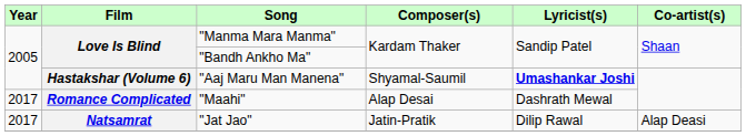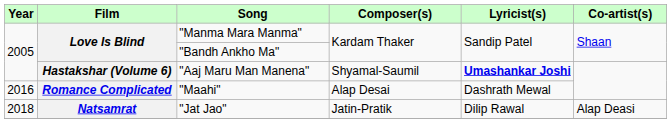"Maahi" | Year: 2017 -> 2016
"Jat Jao" | Year: 2017 -> 2018
